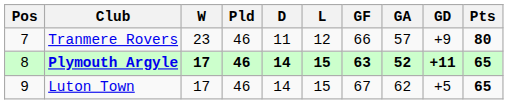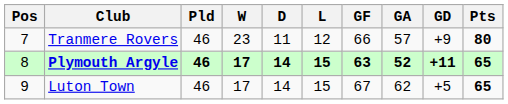columns swapped: Pld <-> W
